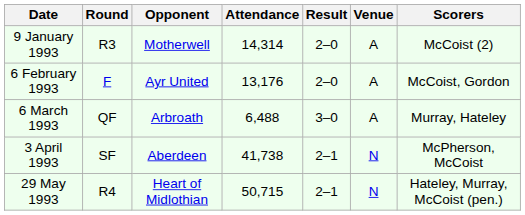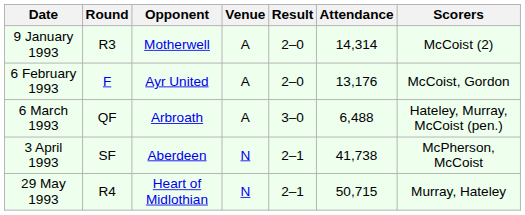columns swapped: Venue <-> Attendance
6 March 1993 | Scorers: Murray, Hateley -> Hateley, Murray, McCoist (pen.)
29 May 1993 | Scorers: Hateley, Murray, McCoist (pen.) -> Murray, Hateley
